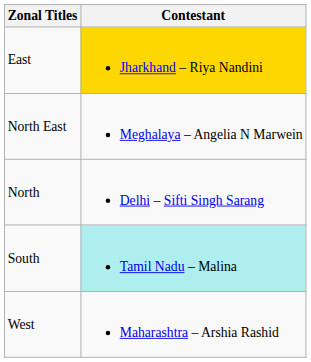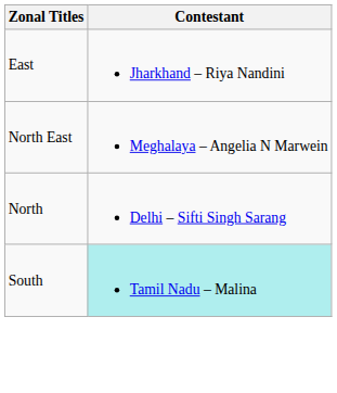East | Contestant: gold background -> no background
- row: West | Maharashtra – Arshia Rashid
